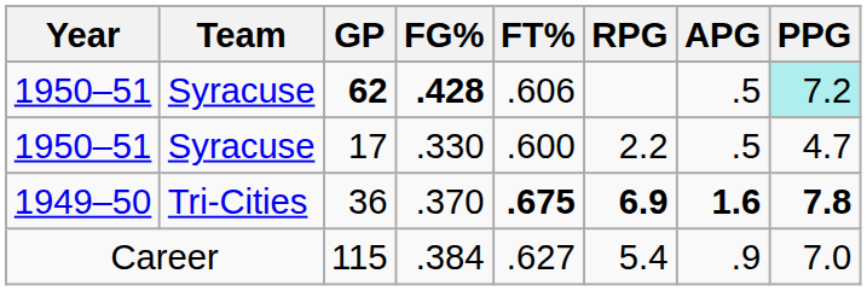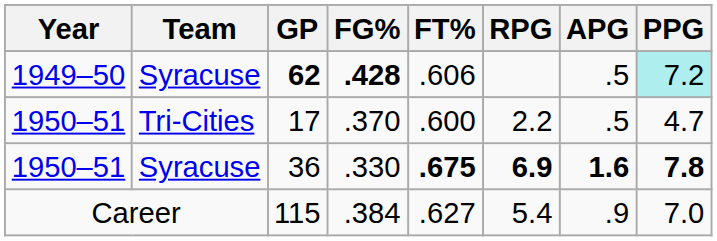62 | Year: 1950–51 -> 1949–50
17 | Team: Syracuse -> Tri-Cities
17 | FG%: .330 -> .370
36 | Year: 1949–50 -> 1950–51
36 | Team: Tri-Cities -> Syracuse
36 | FG%: .370 -> .330
